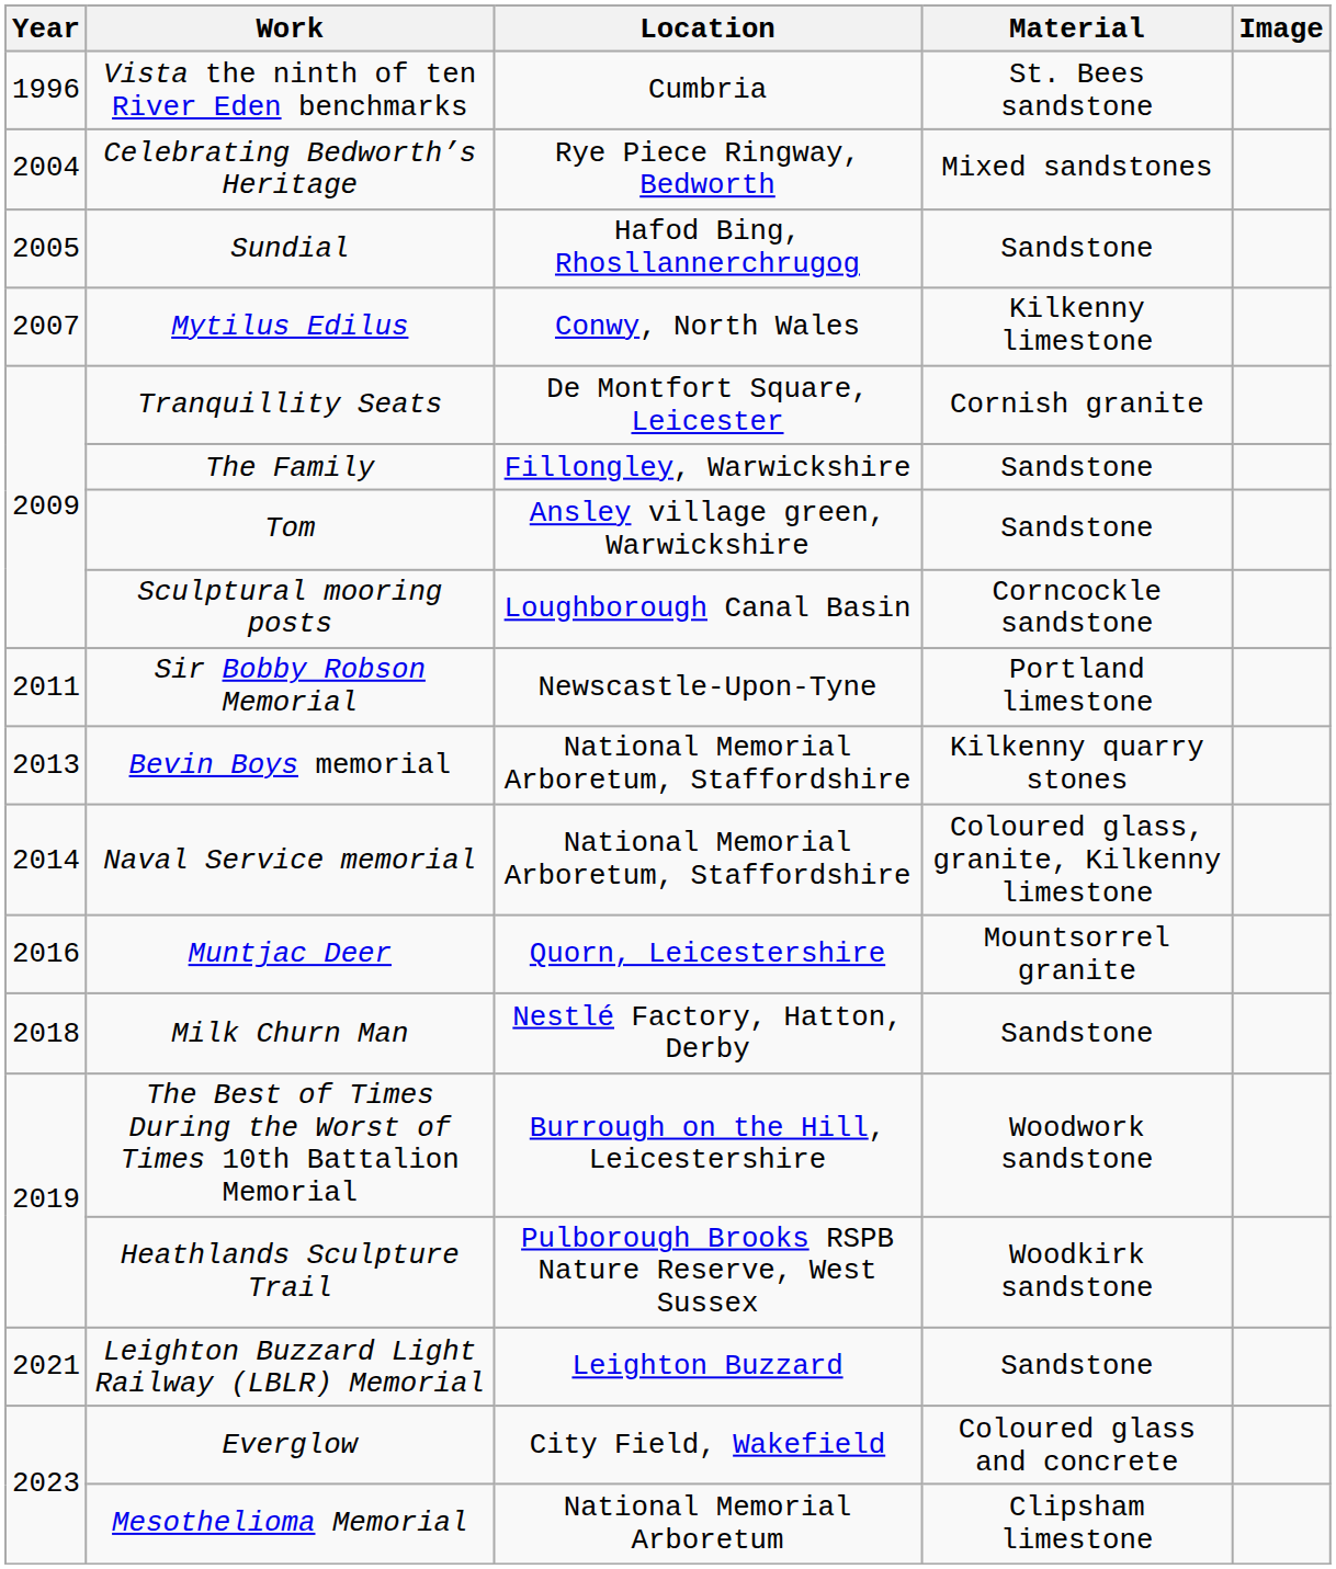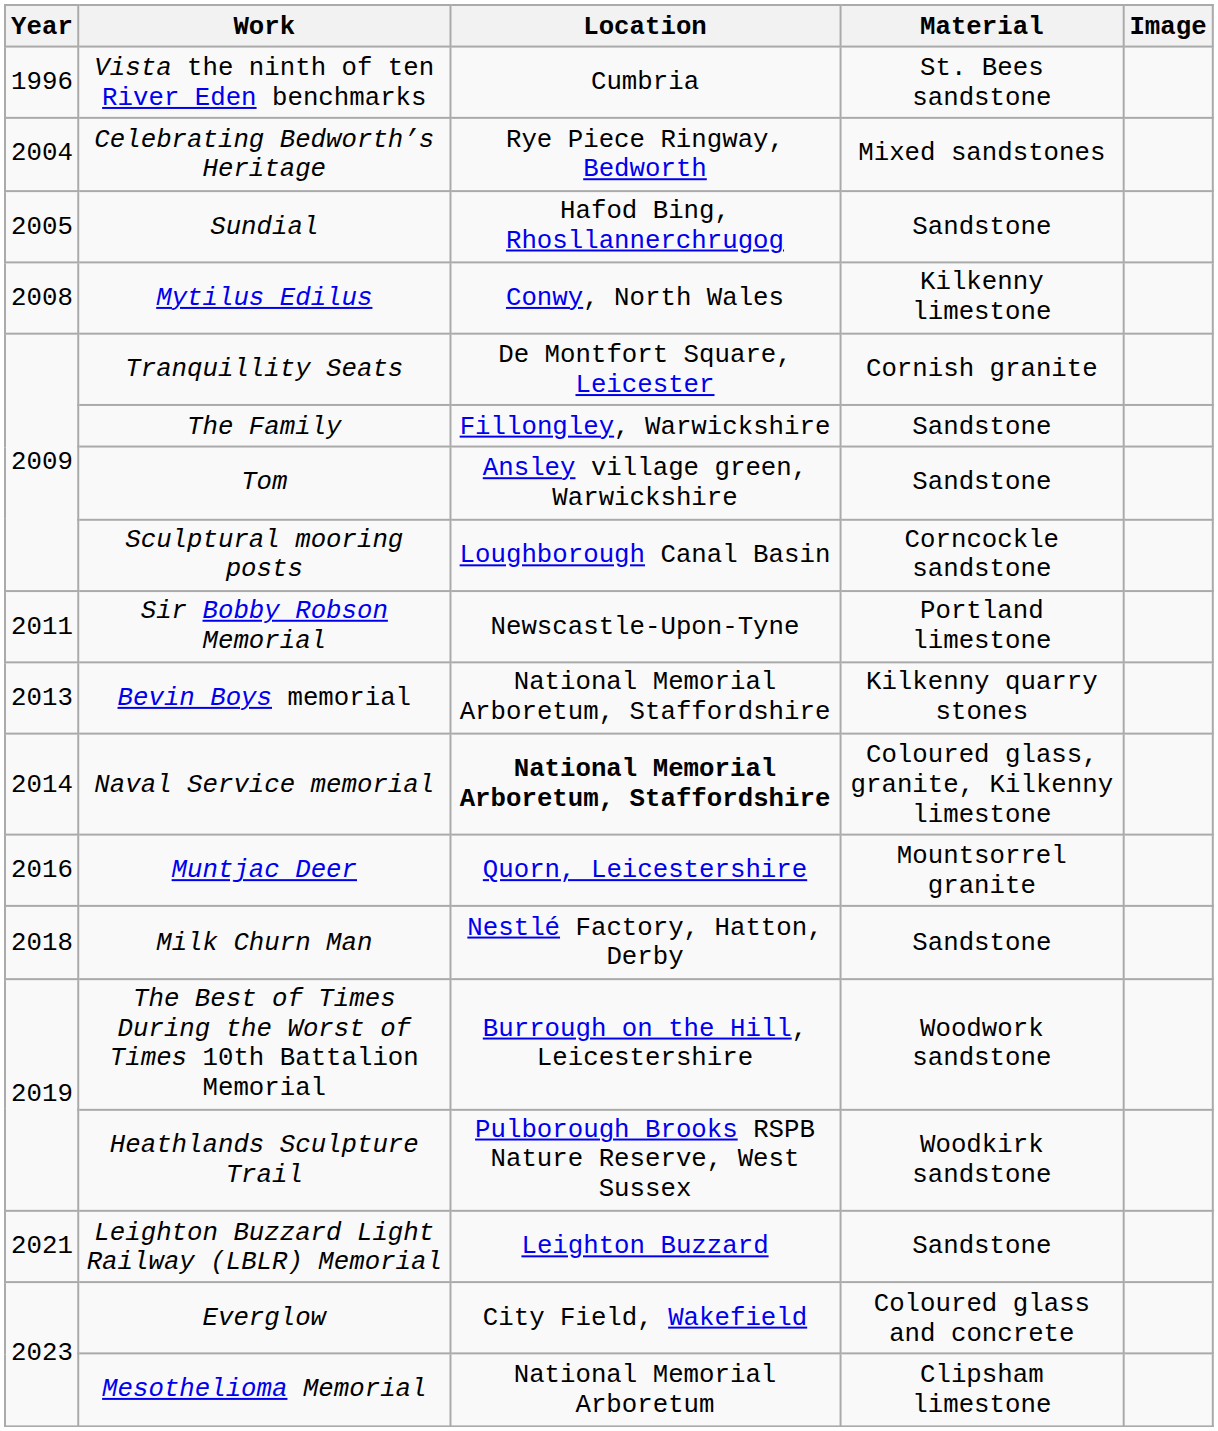Mytilus Edilus | Year: 2007 -> 2008
Naval Service memorial | Location: normal -> bold
